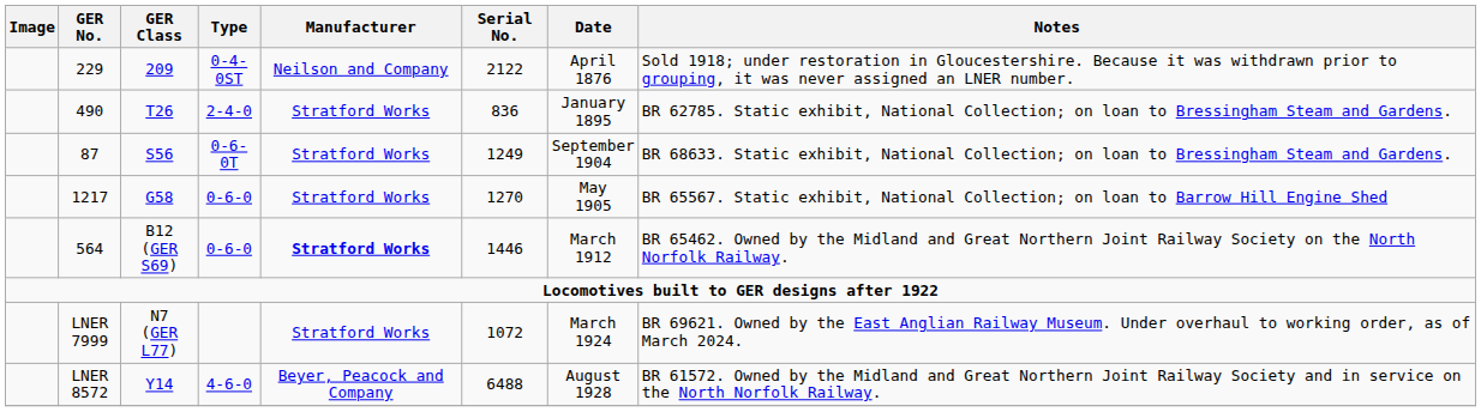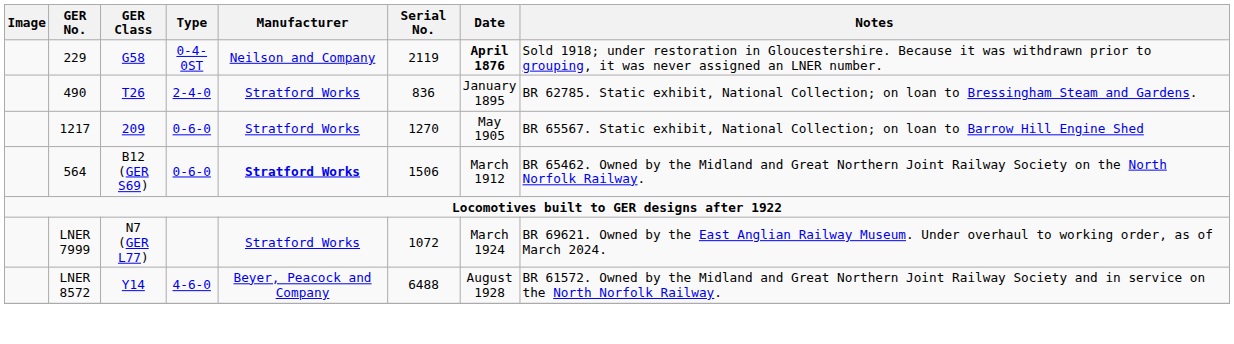229 | GER Class: 209 -> G58
229 | Serial No.: 2122 -> 2119
229 | Date: normal -> bold
- row: 87 | S56 | 0-6-0T | Stratford Works | 1249 | September 1904 | BR 68633. Static exhibit, National Collection; on loan to Bressingham Steam and Gardens.
1217 | GER Class: G58 -> 209
564 | Serial No.: 1446 -> 1506
